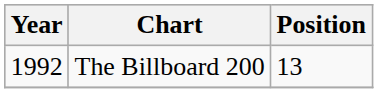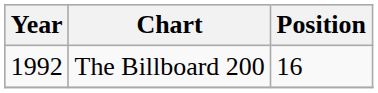The Billboard 200 | Position: 13 -> 16
